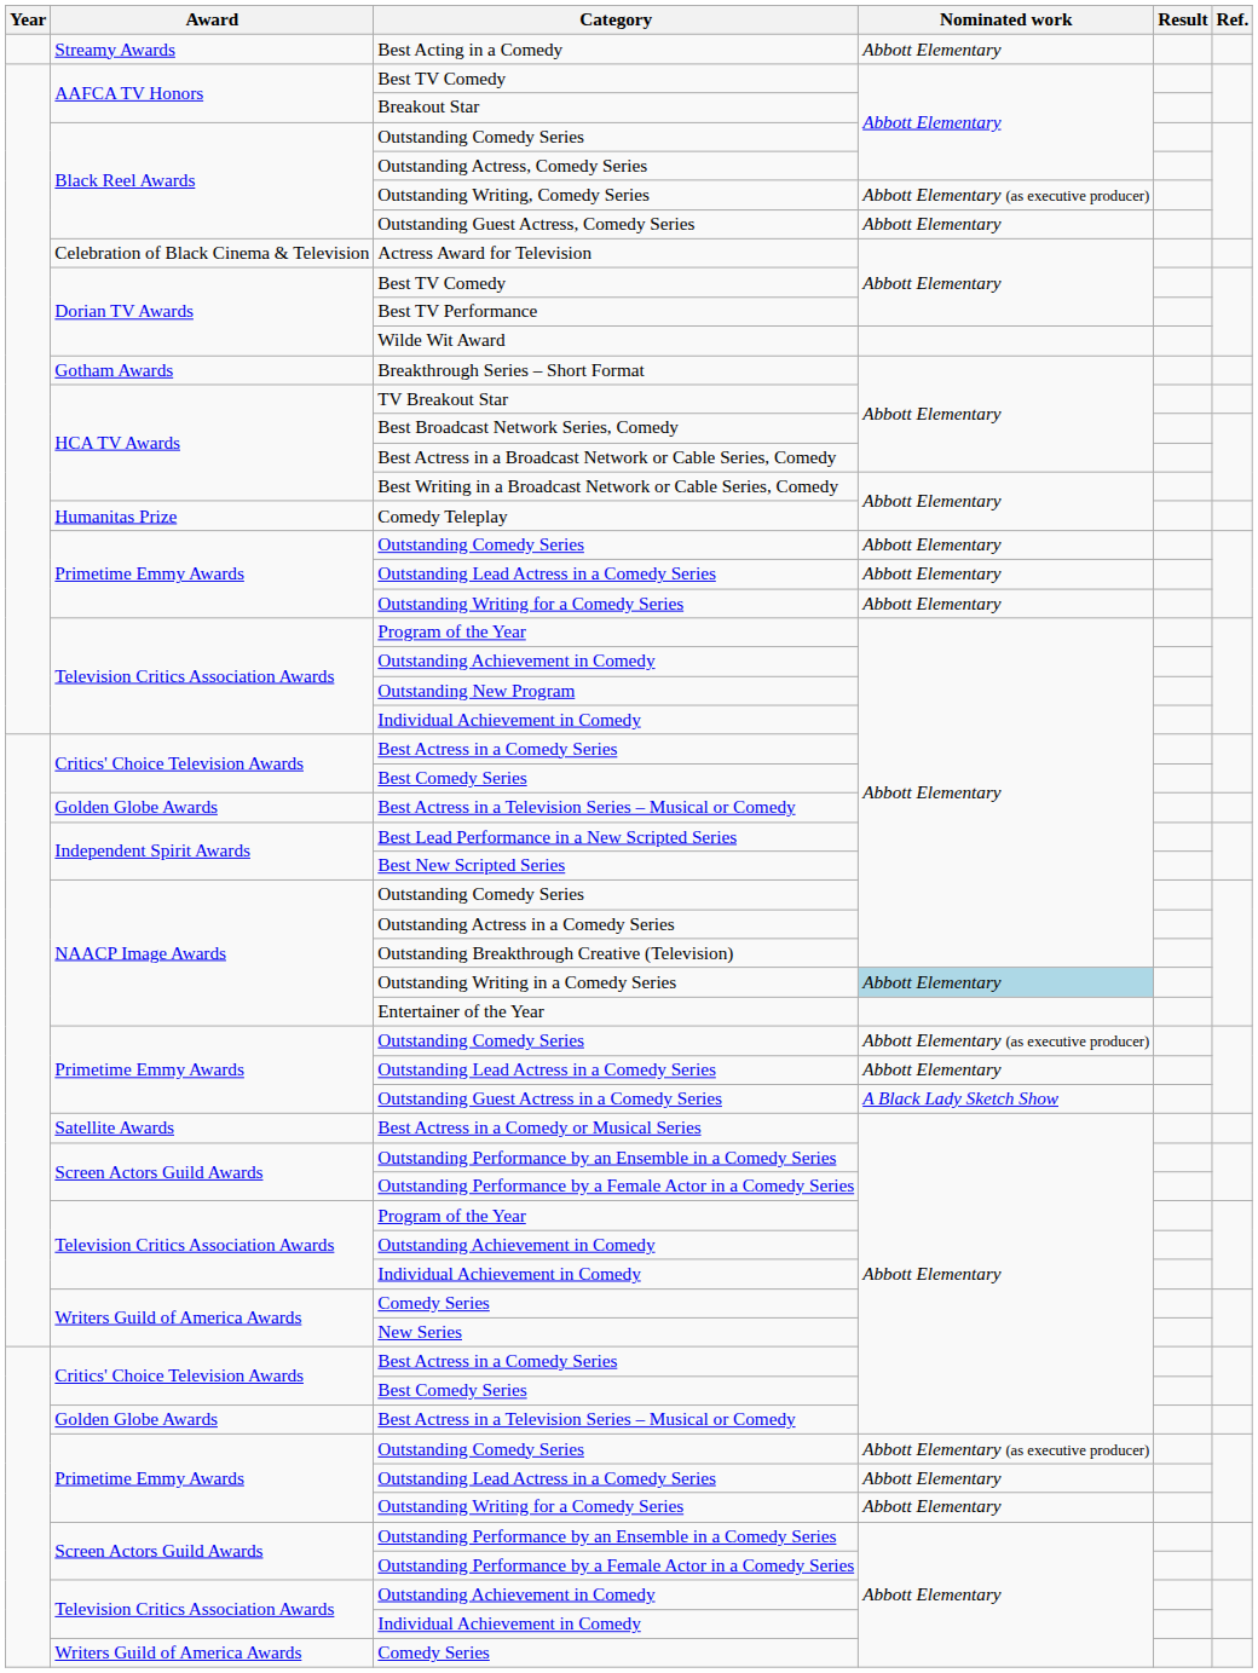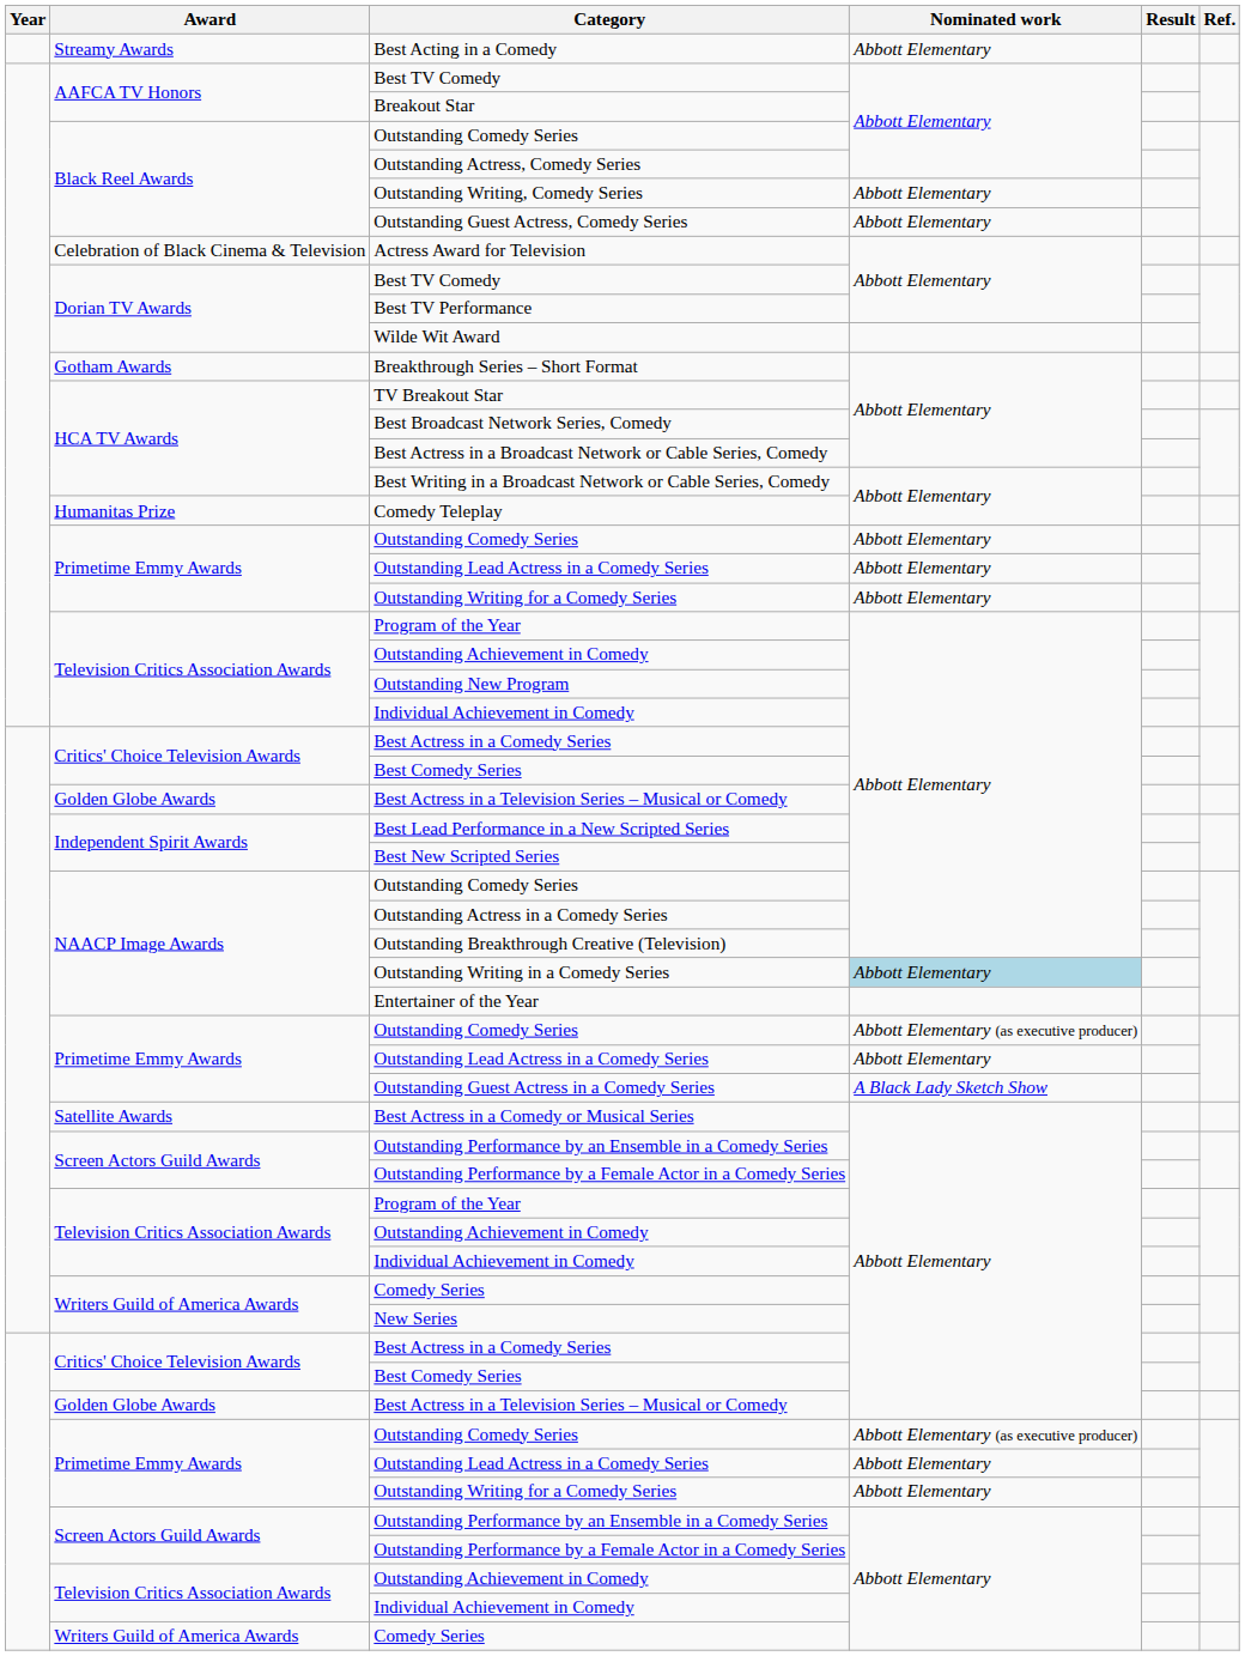Outstanding Writing, Comedy Series | Nominated work: Abbott Elementary (as executive producer) -> Abbott Elementary
